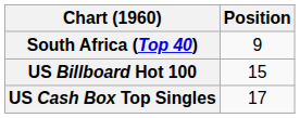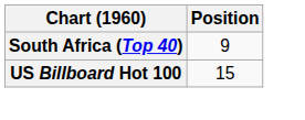- row: US Cash Box Top Singles | 17
